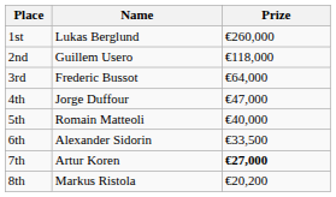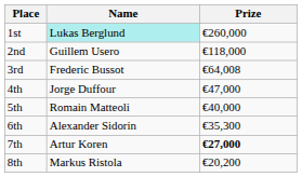1st | Name: no background -> paleturquoise background
3rd | Prize: €64,000 -> €64,008
6th | Prize: €33,500 -> €35,300
